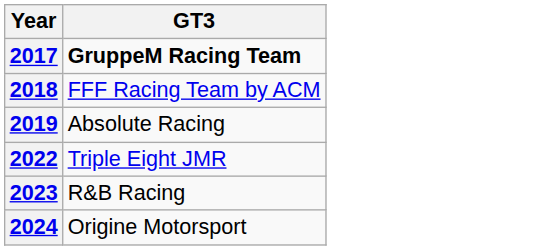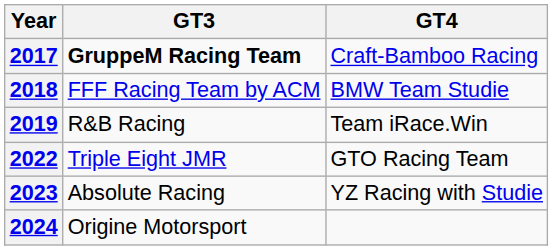+ column: GT4 | Craft-Bamboo Racing | BMW Team Studie | Team iRace.Win | GTO Racing Team | YZ Racing with Studie
2019 | GT3: Absolute Racing -> R&B Racing
2023 | GT3: R&B Racing -> Absolute Racing
